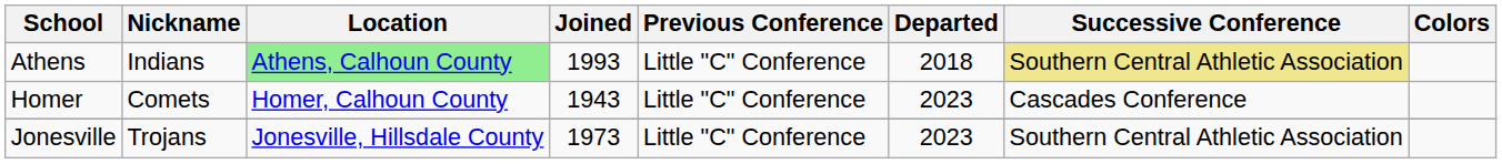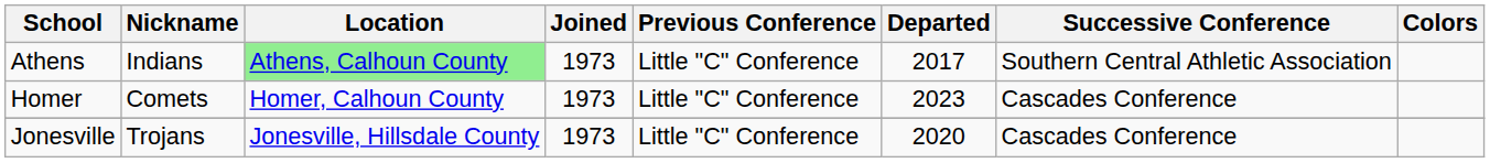Athens | Joined: 1993 -> 1973
Athens | Departed: 2018 -> 2017
Athens | Successive Conference: khaki background -> no background
Homer | Joined: 1943 -> 1973
Jonesville | Departed: 2023 -> 2020
Jonesville | Successive Conference: Southern Central Athletic Association -> Cascades Conference
